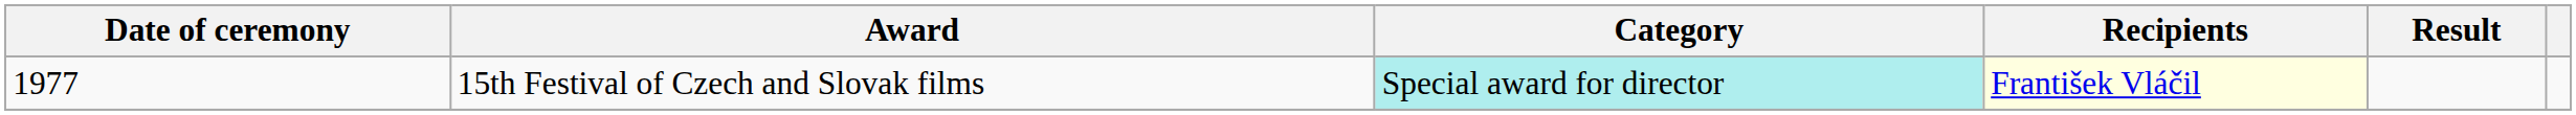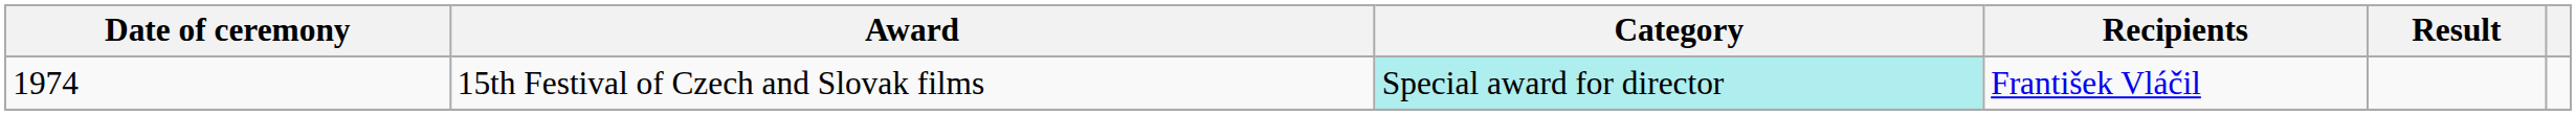15th Festival of Czech and Slovak films | Date of ceremony: 1977 -> 1974
15th Festival of Czech and Slovak films | Recipients: lightyellow background -> no background
